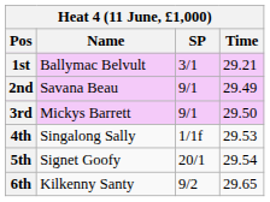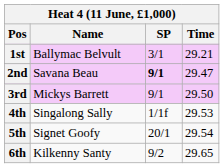2nd | SP: normal -> bold
2nd | Time: 29.49 -> 29.47
